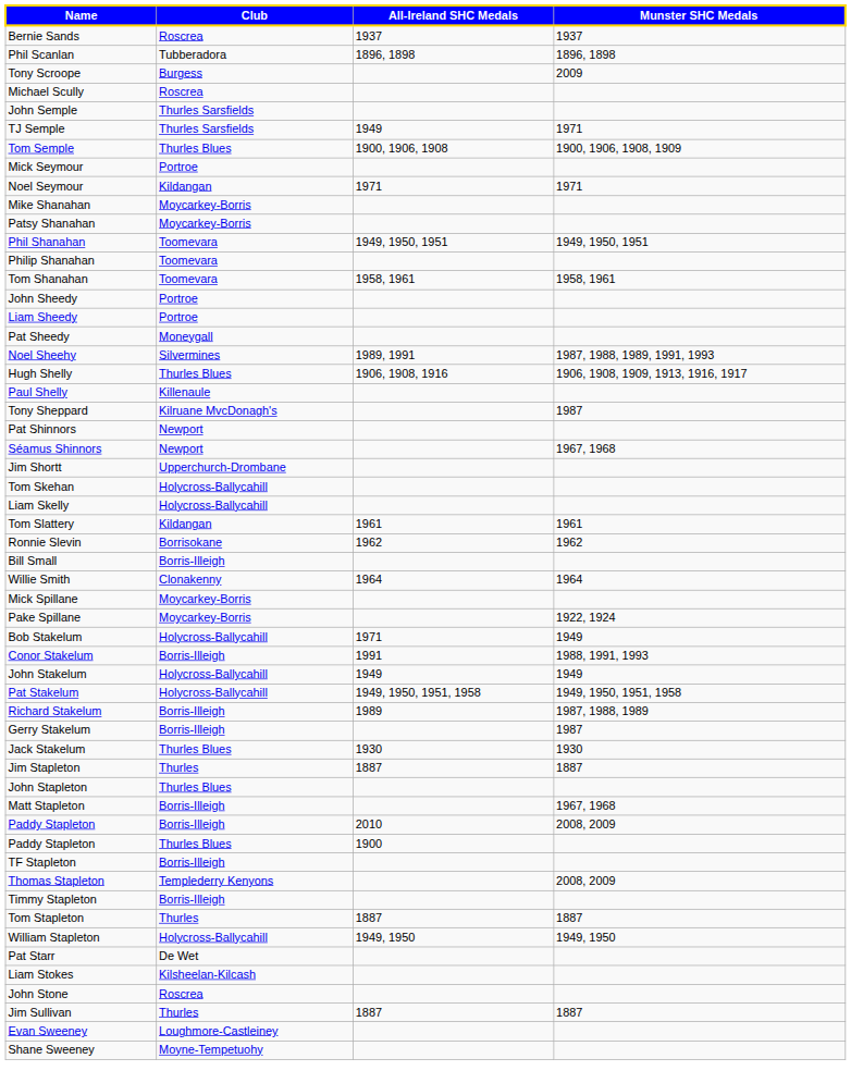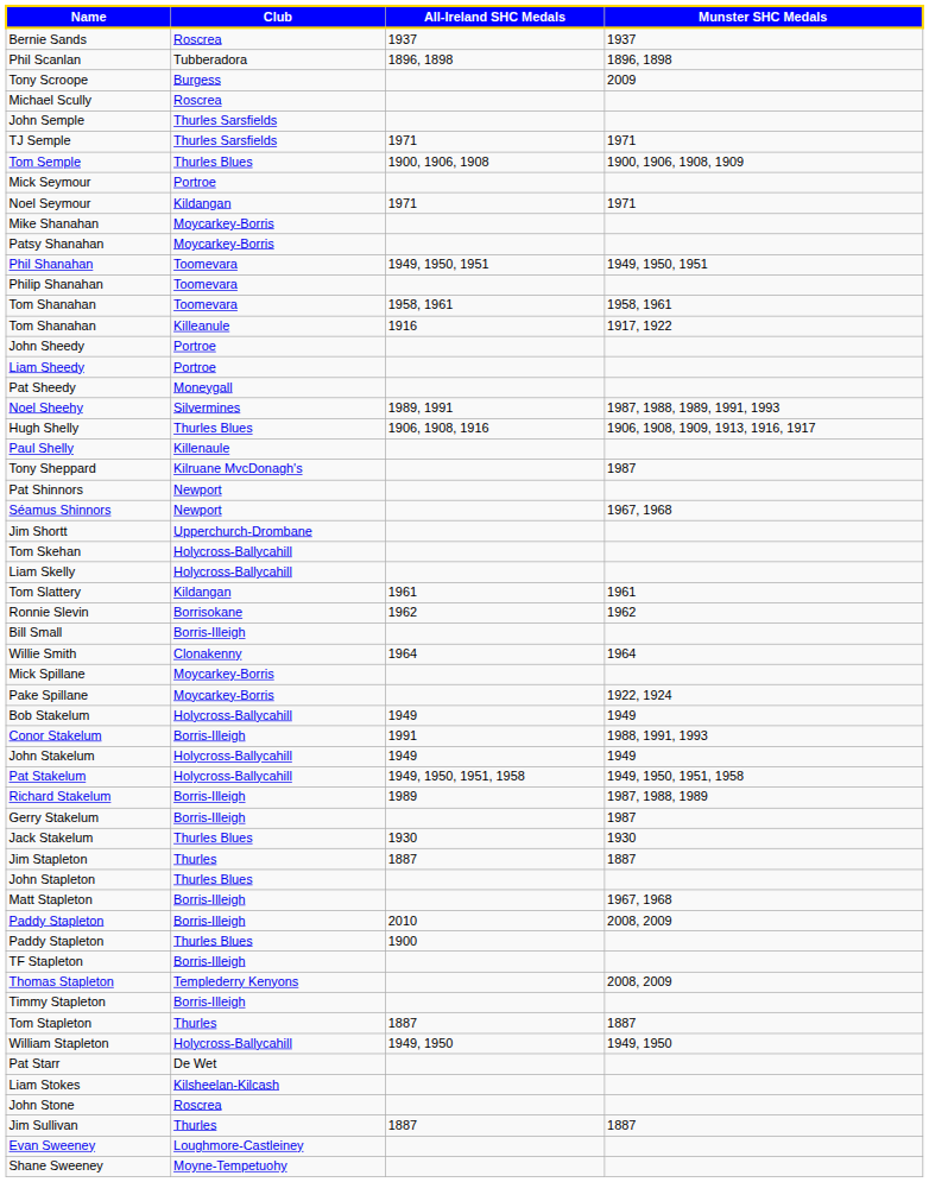TJ Semple | All-Ireland SHC Medals: 1949 -> 1971
+ row: Tom Shanahan | Killeanule | 1916 | 1917, 1922
Bob Stakelum | All-Ireland SHC Medals: 1971 -> 1949
